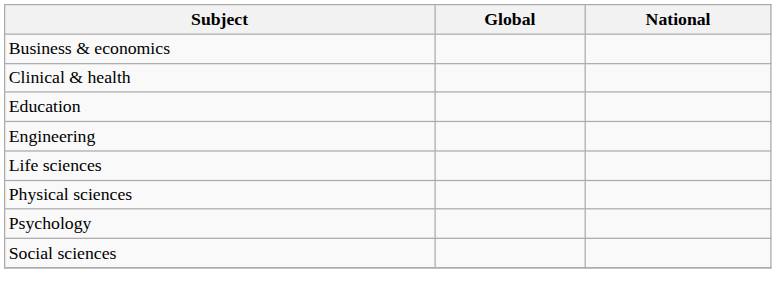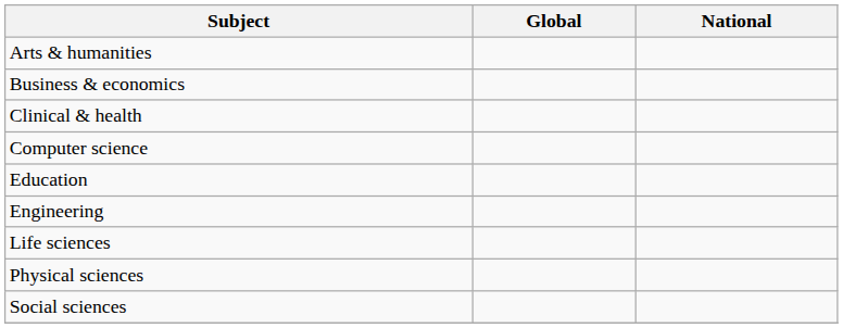+ row: Arts & humanities
+ row: Computer science
- row: Psychology
